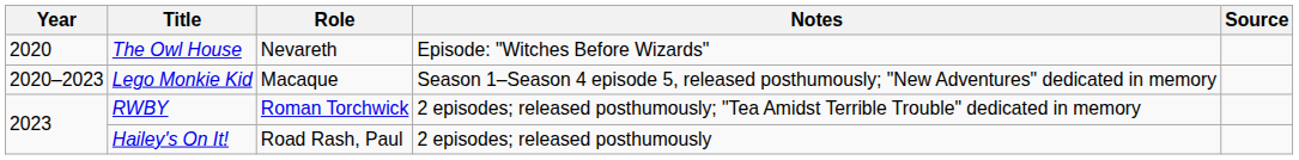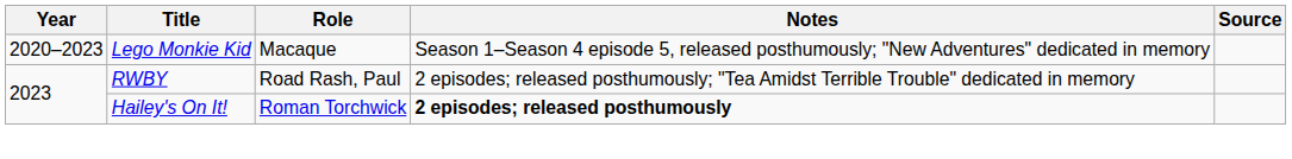- row: 2020 | The Owl House | Nevareth | Episode: "Witches Before Wizards"
RWBY | Role: Roman Torchwick -> Road Rash, Paul
Hailey's On It! | Role: Road Rash, Paul -> Roman Torchwick
Hailey's On It! | Notes: normal -> bold
